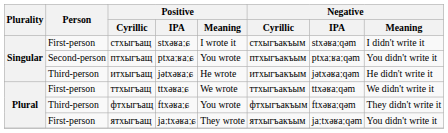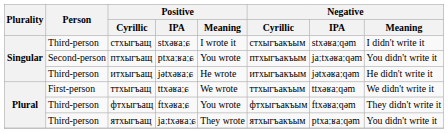стхыгъащ | Person: First-person -> Third-person
птхыгъащ | Negative / IPA: ptxaːʁaːqəm -> jaːtxəʁaːqəm
ятхыгъащ | Person: First-person -> Third-person
ятхыгъащ | Negative / IPA: jaːtxəʁaːqəm -> ptxaːʁaːqəm
